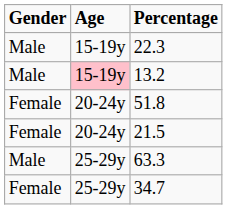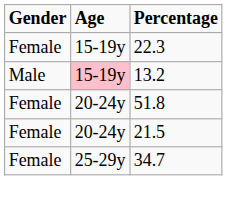22.3 | Gender: Male -> Female
- row: Male | 25-29y | 63.3
